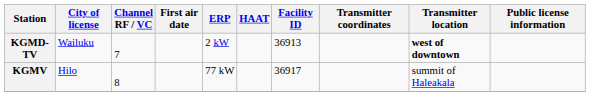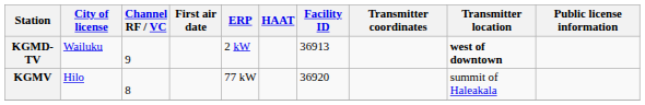KGMD-TV | Channel RF / VC: 7 -> 9
KGMV | Facility ID: 36917 -> 36920
